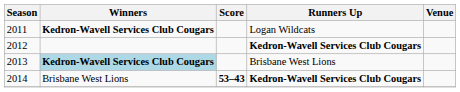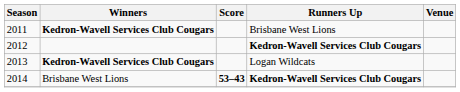2011 | Runners Up: Logan Wildcats -> Brisbane West Lions
2013 | Winners: lightblue background -> no background
2013 | Runners Up: Brisbane West Lions -> Logan Wildcats
